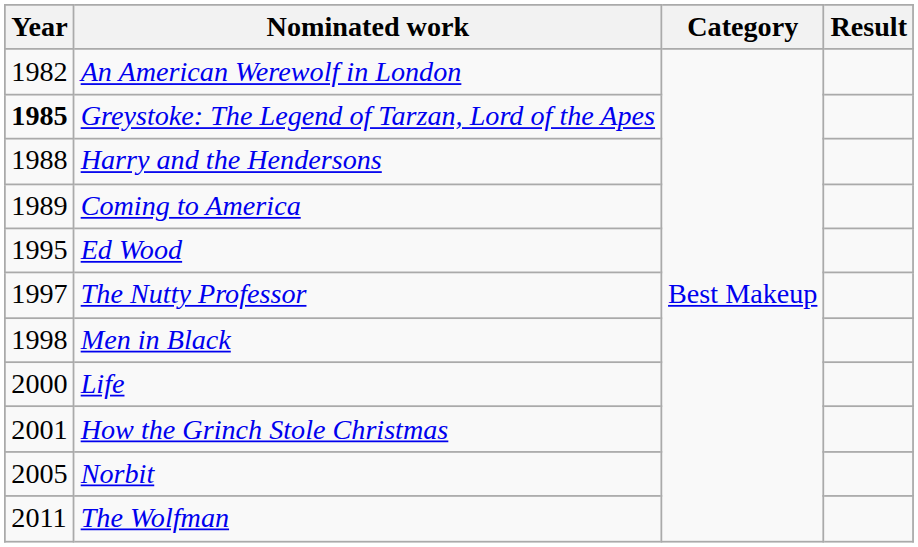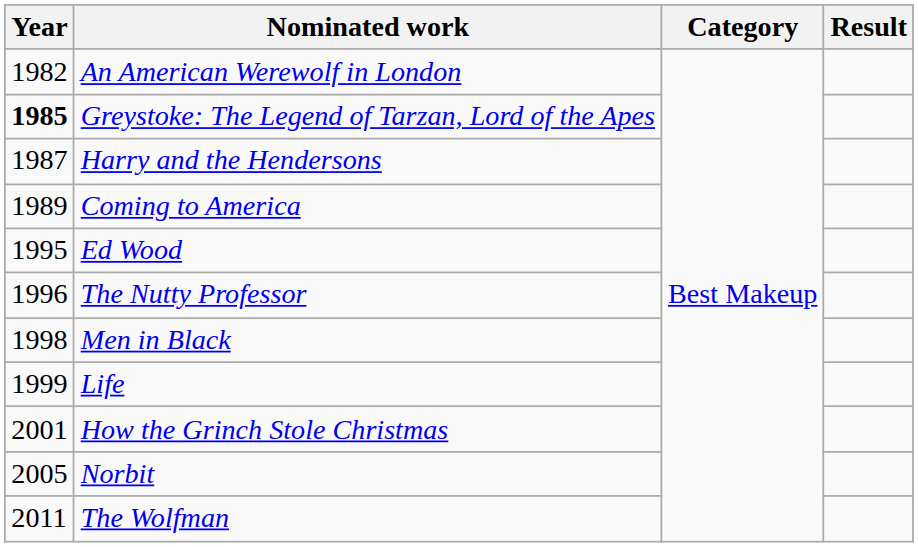Harry and the Hendersons | Year: 1988 -> 1987
The Nutty Professor | Year: 1997 -> 1996
Life | Year: 2000 -> 1999
